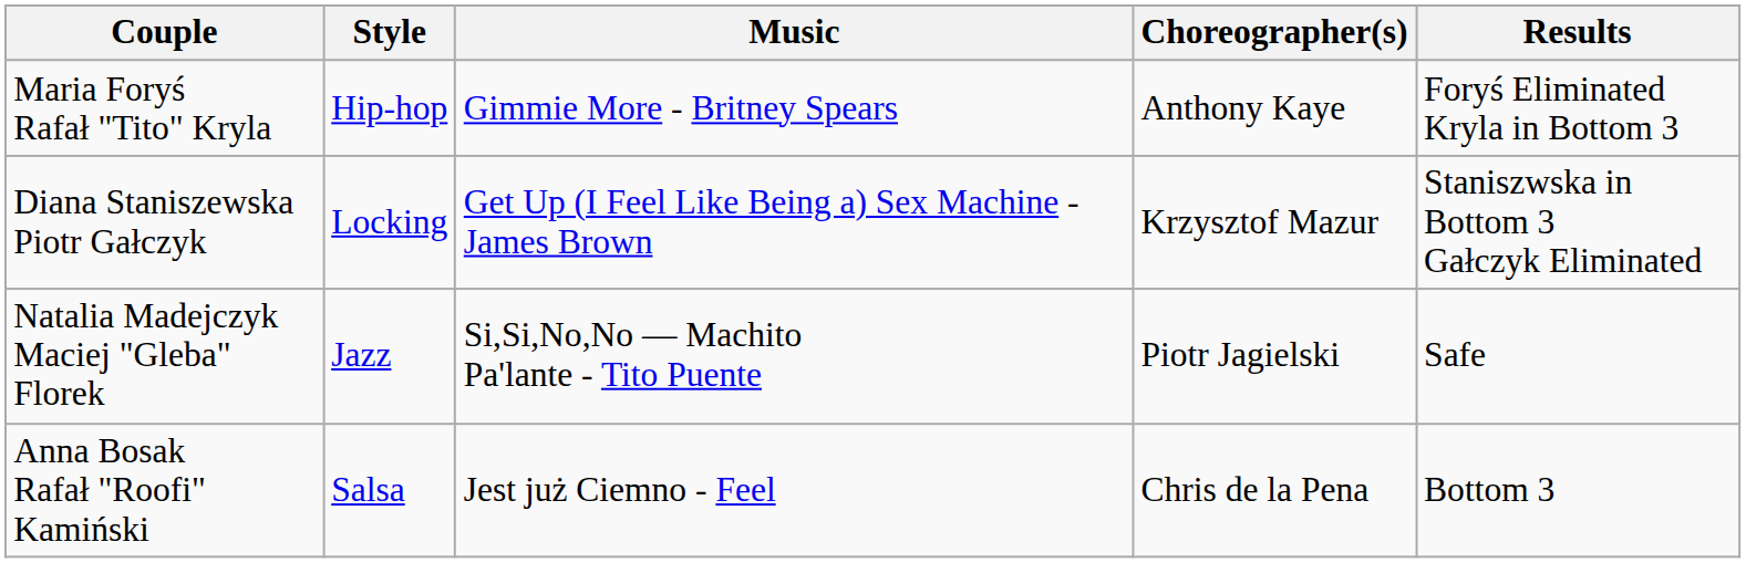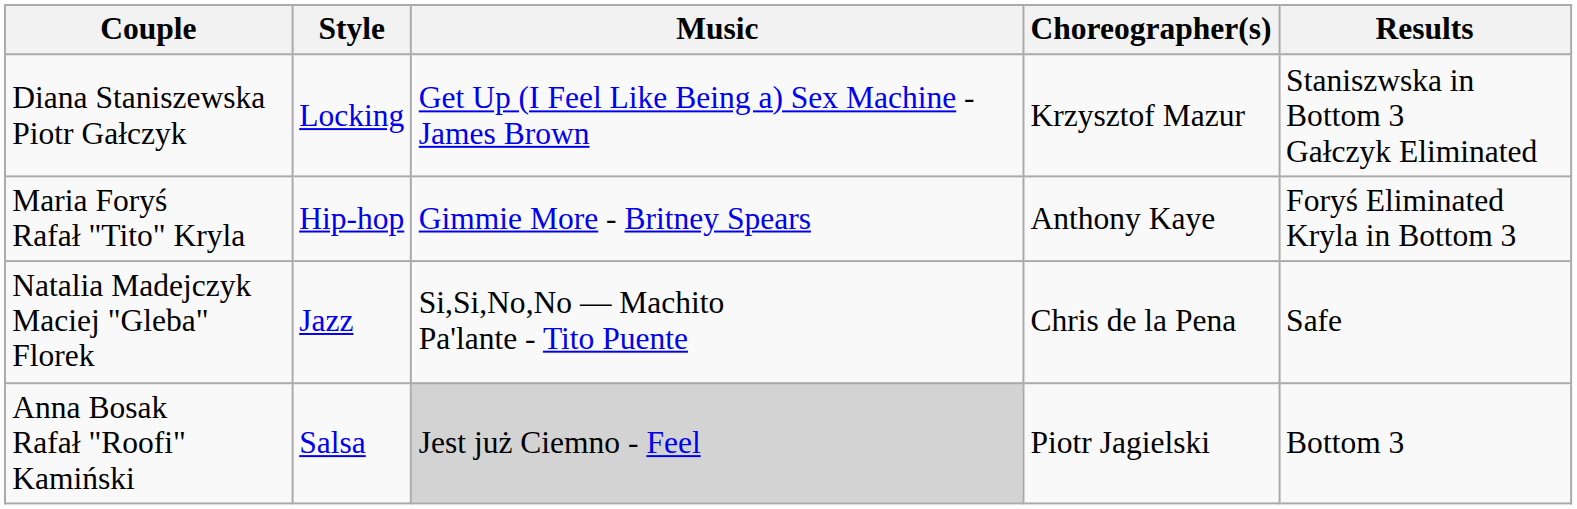rows swapped: Maria Foryś Rafał "Tito" Kryla <-> Diana Staniszewska Piotr Gałczyk
Natalia Madejczyk Maciej "Gleba" Florek | Choreographer(s): Piotr Jagielski -> Chris de la Pena
Anna Bosak Rafał "Roofi" Kamiński | Music: no background -> lightgrey background
Anna Bosak Rafał "Roofi" Kamiński | Choreographer(s): Chris de la Pena -> Piotr Jagielski
